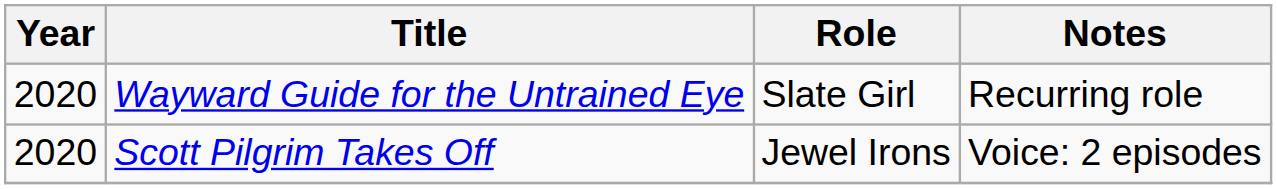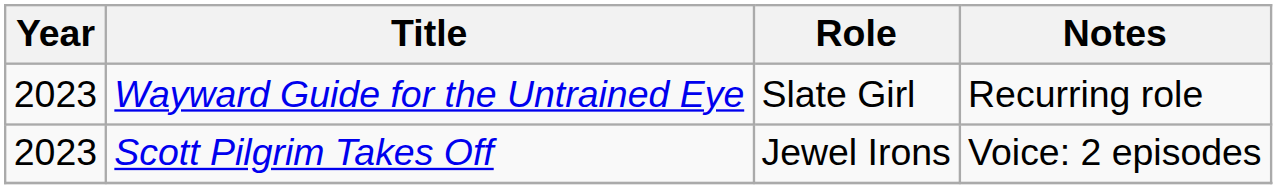Wayward Guide for the Untrained Eye | Year: 2020 -> 2023
Scott Pilgrim Takes Off | Year: 2020 -> 2023
